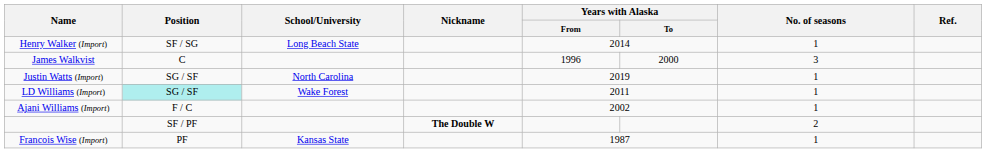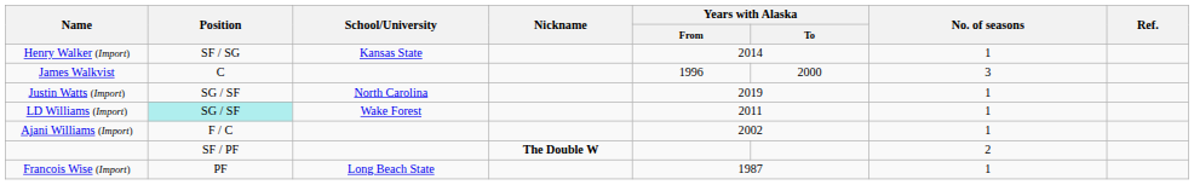Henry Walker (Import) | School/University: Long Beach State -> Kansas State
Francois Wise (Import) | School/University: Kansas State -> Long Beach State
